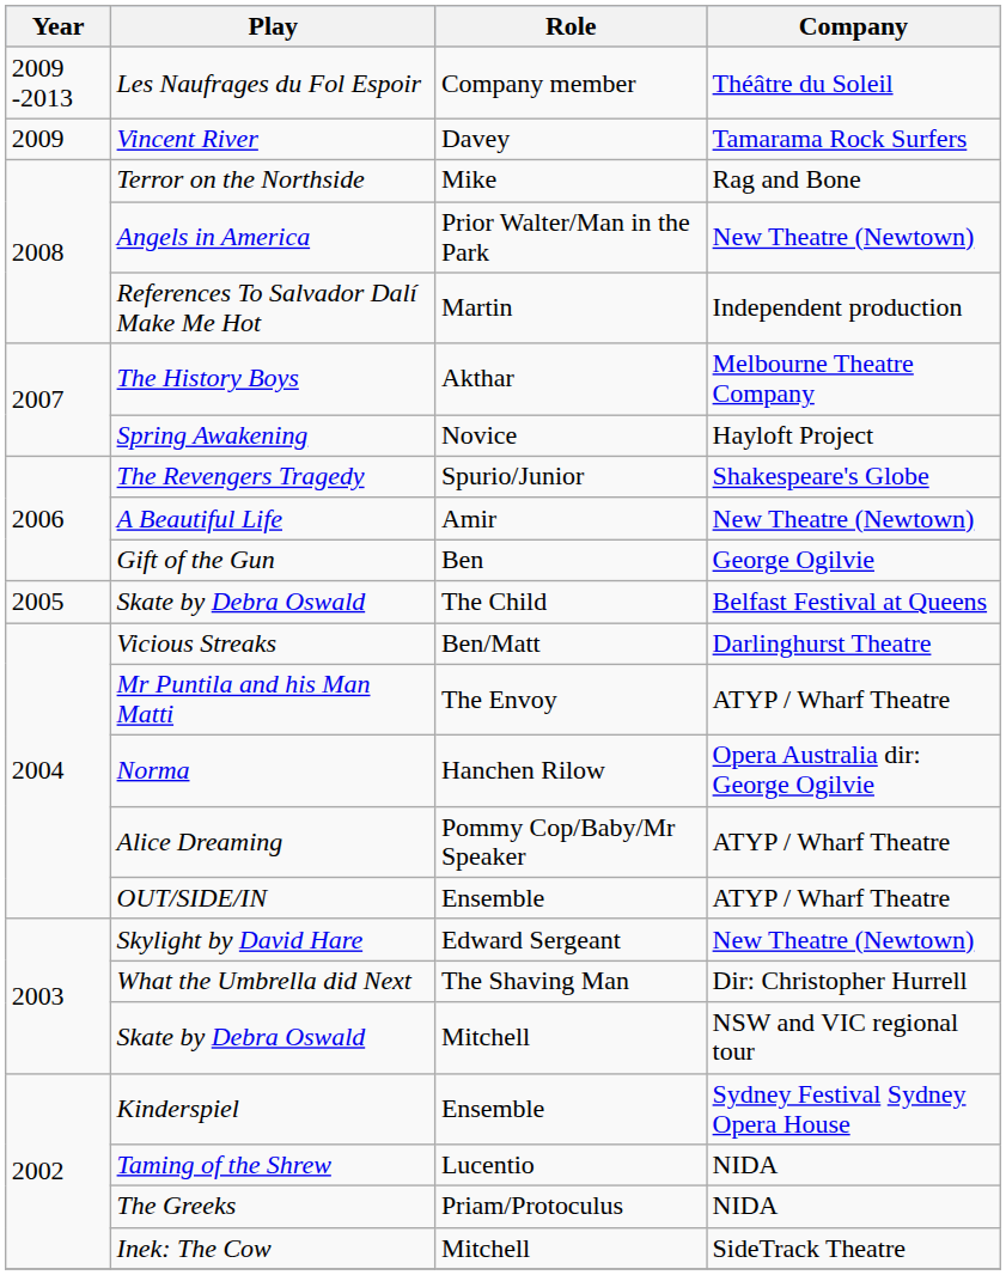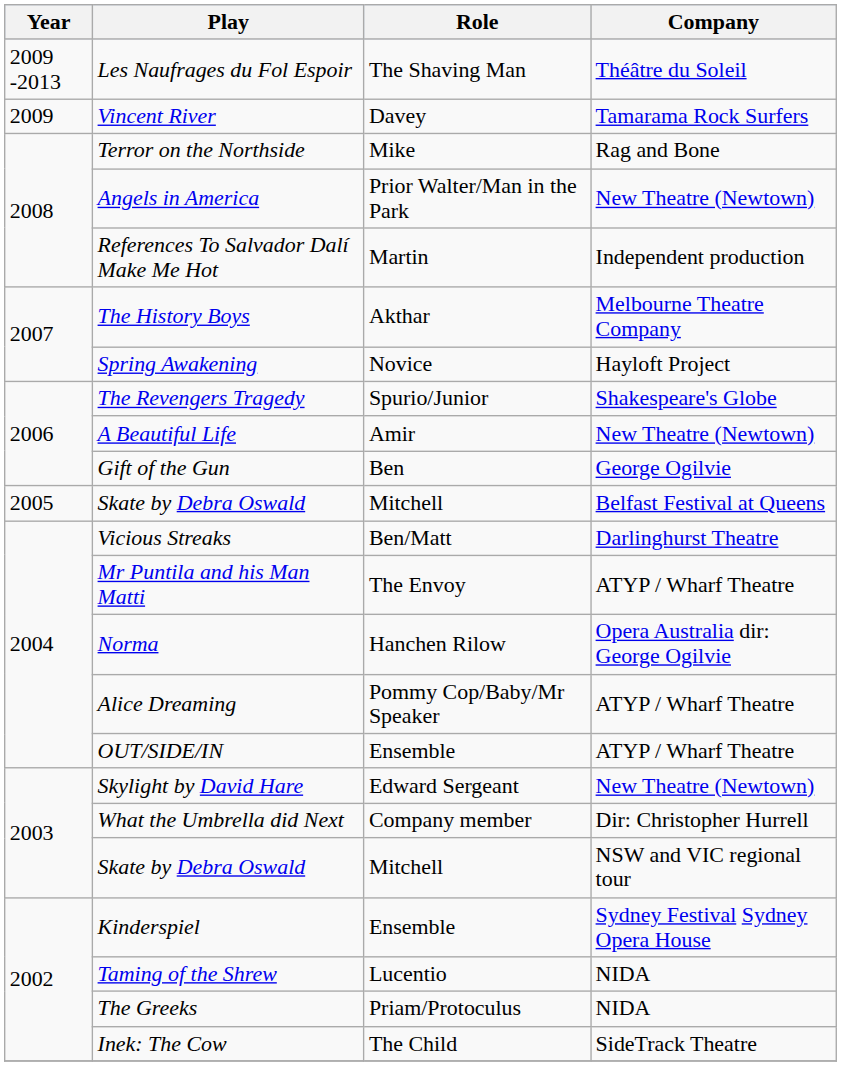Les Naufrages du Fol Espoir | Role: Company member -> The Shaving Man
Skate by Debra Oswald / Belfast Festival at Queens | Role: The Child -> Mitchell
What the Umbrella did Next | Role: The Shaving Man -> Company member
Inek: The Cow | Role: Mitchell -> The Child
